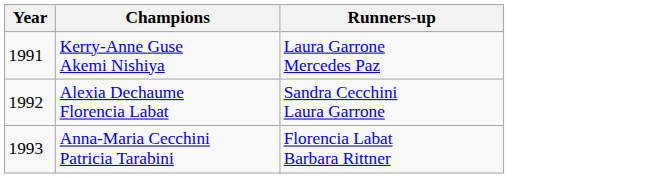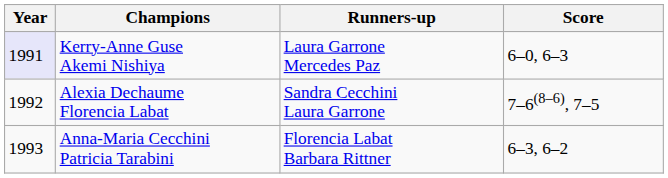+ column: Score | 6–0, 6–3 | 7–6(8–6), 7–5 | 6–3, 6–2
Kerry-Anne Guse Akemi Nishiya | Year: no background -> lavender background
